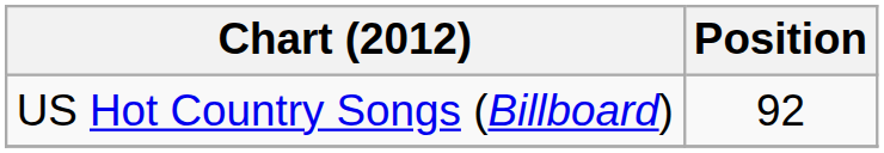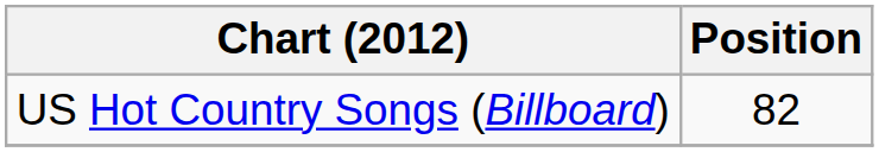US Hot Country Songs (Billboard) | Position: 92 -> 82
